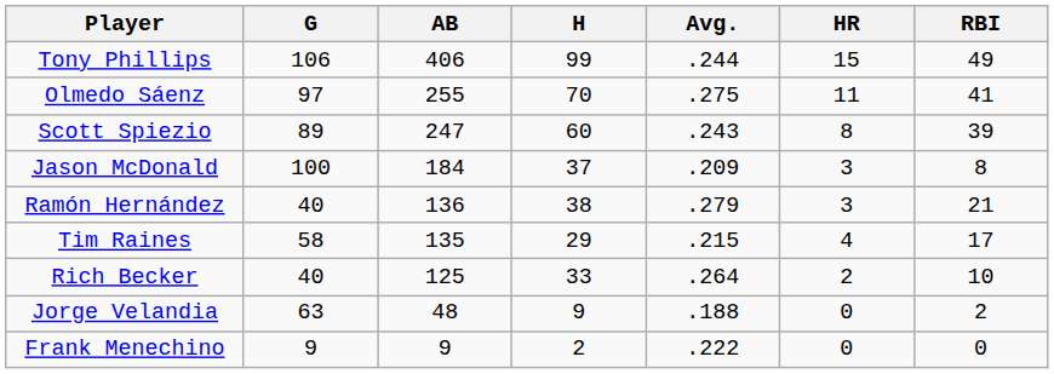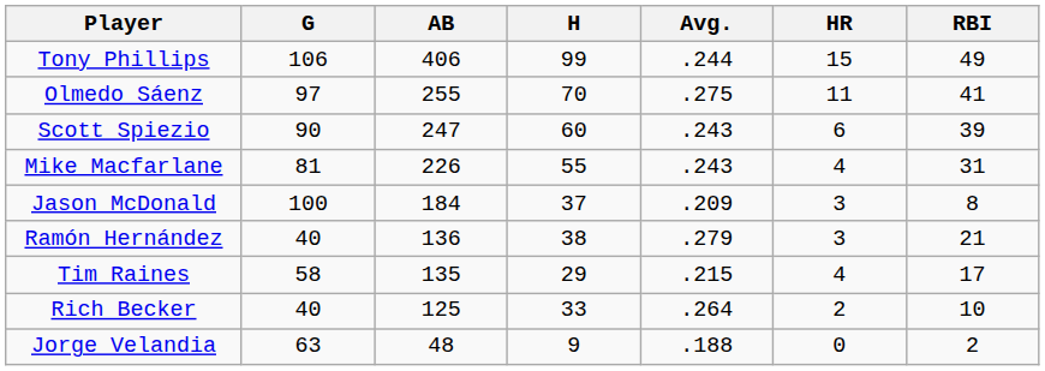Scott Spiezio | G: 89 -> 90
Scott Spiezio | HR: 8 -> 6
+ row: Mike Macfarlane | 81 | 226 | 55 | .243 | 4 | 31
- row: Frank Menechino | 9 | 9 | 2 | .222 | 0 | 0
